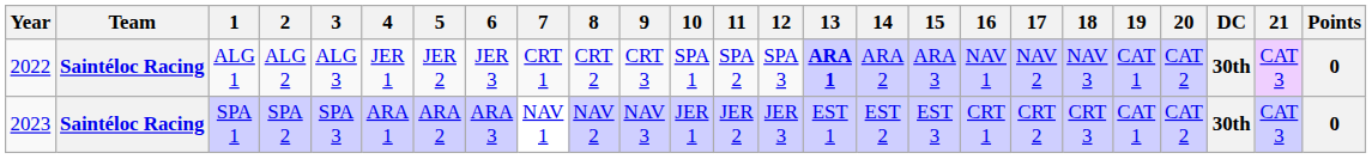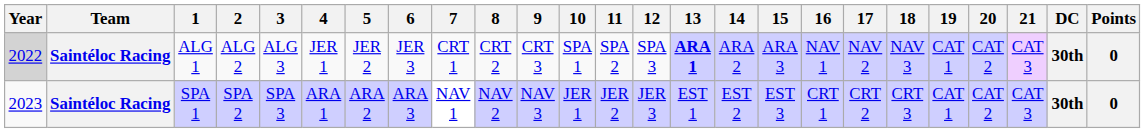columns swapped: 21 <-> DC
ALG 1 | Year: no background -> lightgrey background
